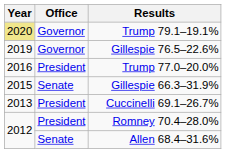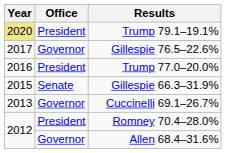Trump 79.1–19.1% | Office: Governor -> President
Gillespie 76.5–22.6% | Year: 2019 -> 2017
Cuccinelli 69.1–26.7% | Office: President -> Governor
Allen 68.4–31.6% | Office: Senate -> Governor
